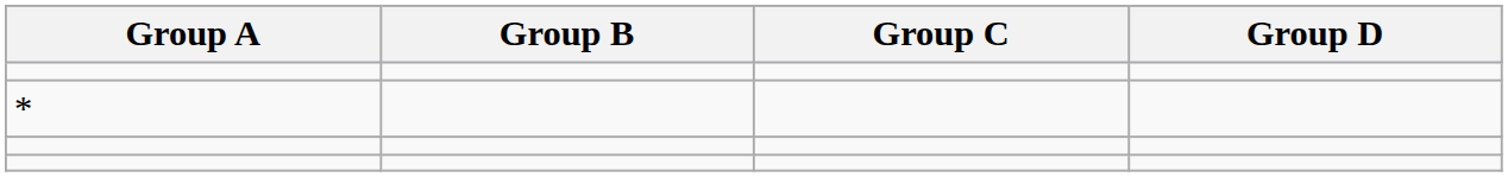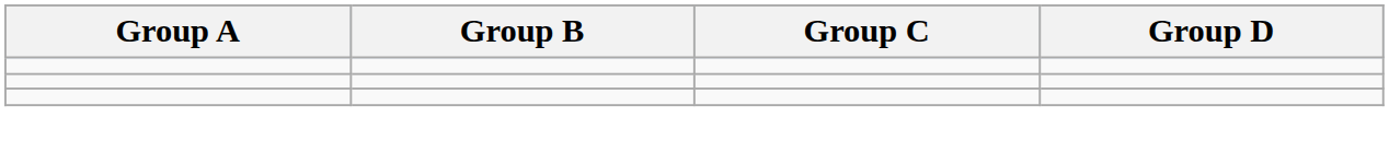- row: *
